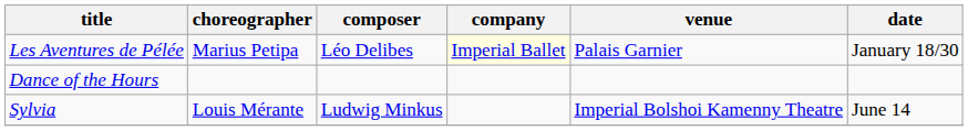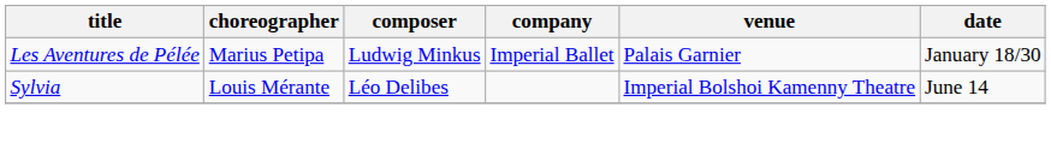Les Aventures de Pélée | composer: Léo Delibes -> Ludwig Minkus
Les Aventures de Pélée | company: lightyellow background -> no background
- row: Dance of the Hours
Sylvia | composer: Ludwig Minkus -> Léo Delibes
